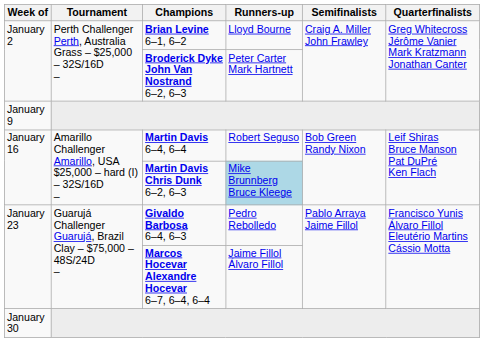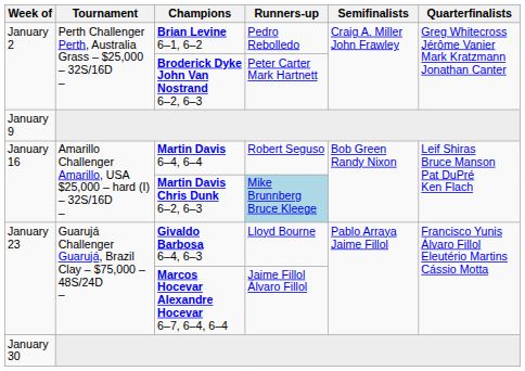Brian Levine 6–1, 6–2 | Runners-up: Lloyd Bourne -> Pedro Rebolledo
Givaldo Barbosa 6–4, 6–3 | Runners-up: Pedro Rebolledo -> Lloyd Bourne
